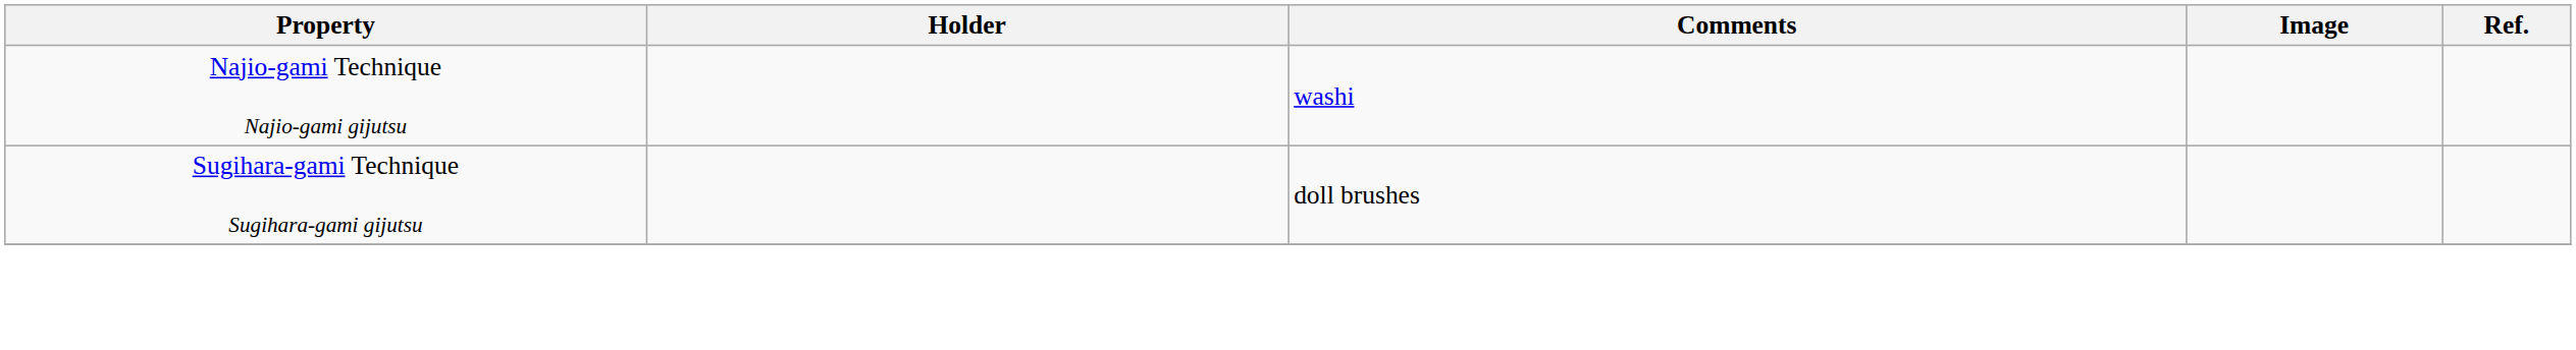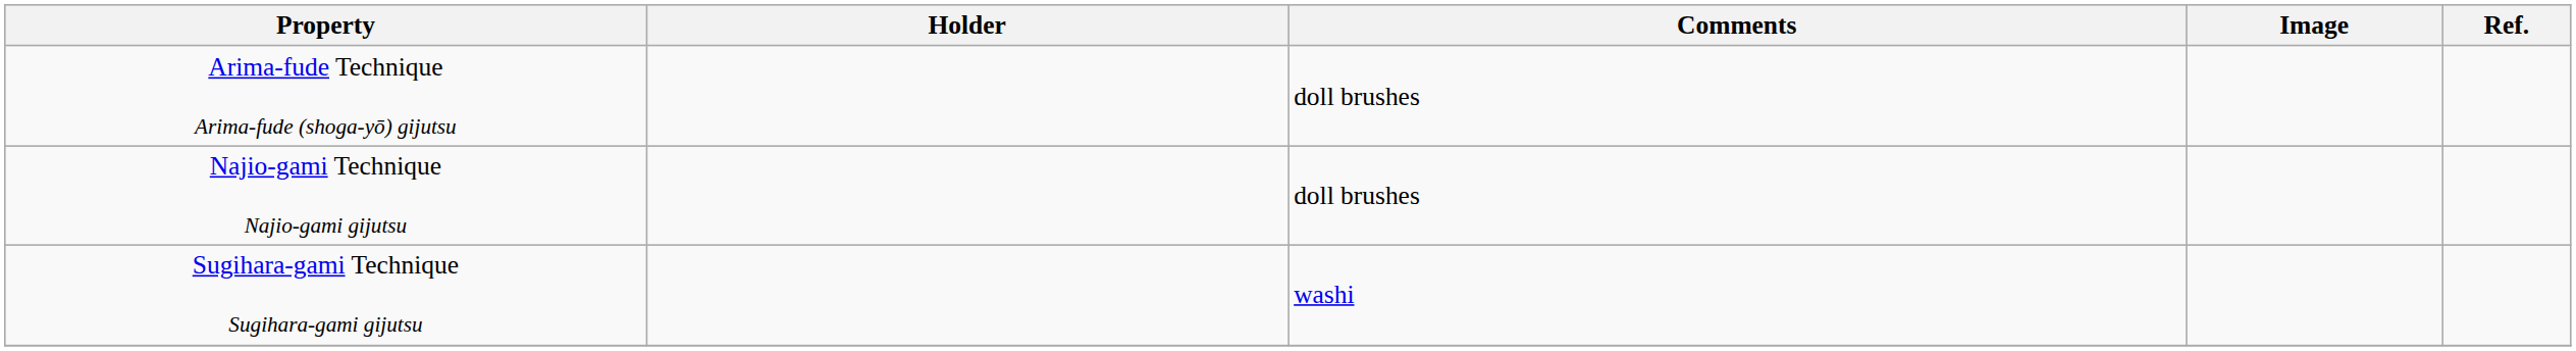+ row: Arima-fude Technique Arima-fude (shoga-yō) gijutsu | doll brushes
Najio-gami Technique Najio-gami gijutsu | Comments: washi -> doll brushes
Sugihara-gami Technique Sugihara-gami gijutsu | Comments: doll brushes -> washi
